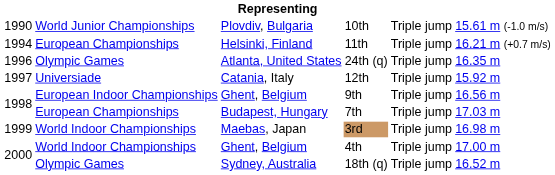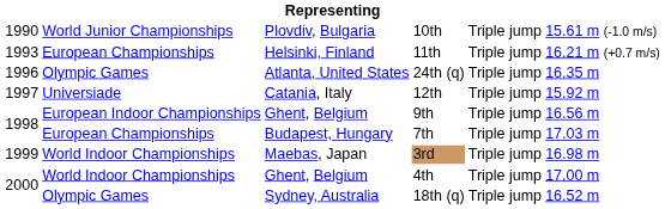11th | column 1: 1994 -> 1993
